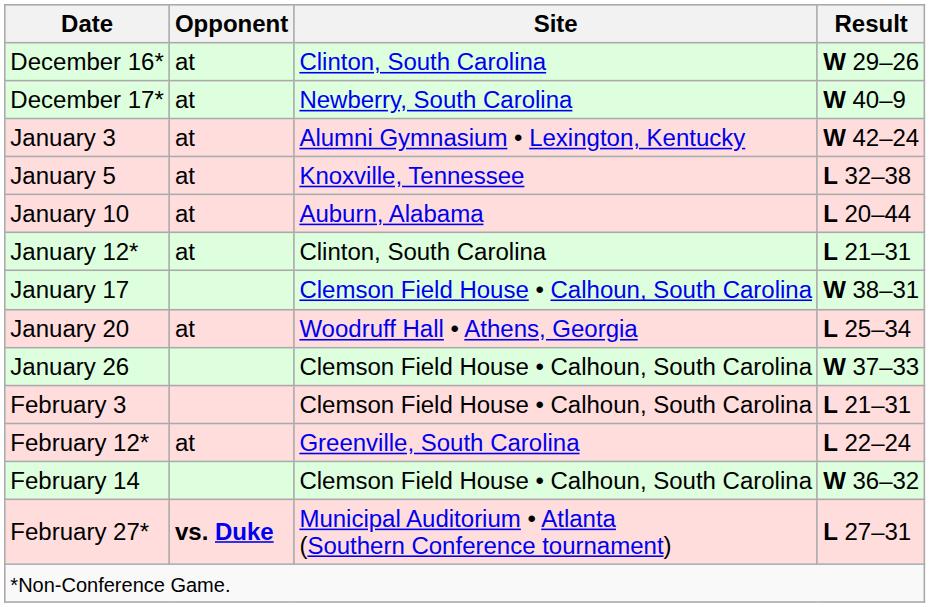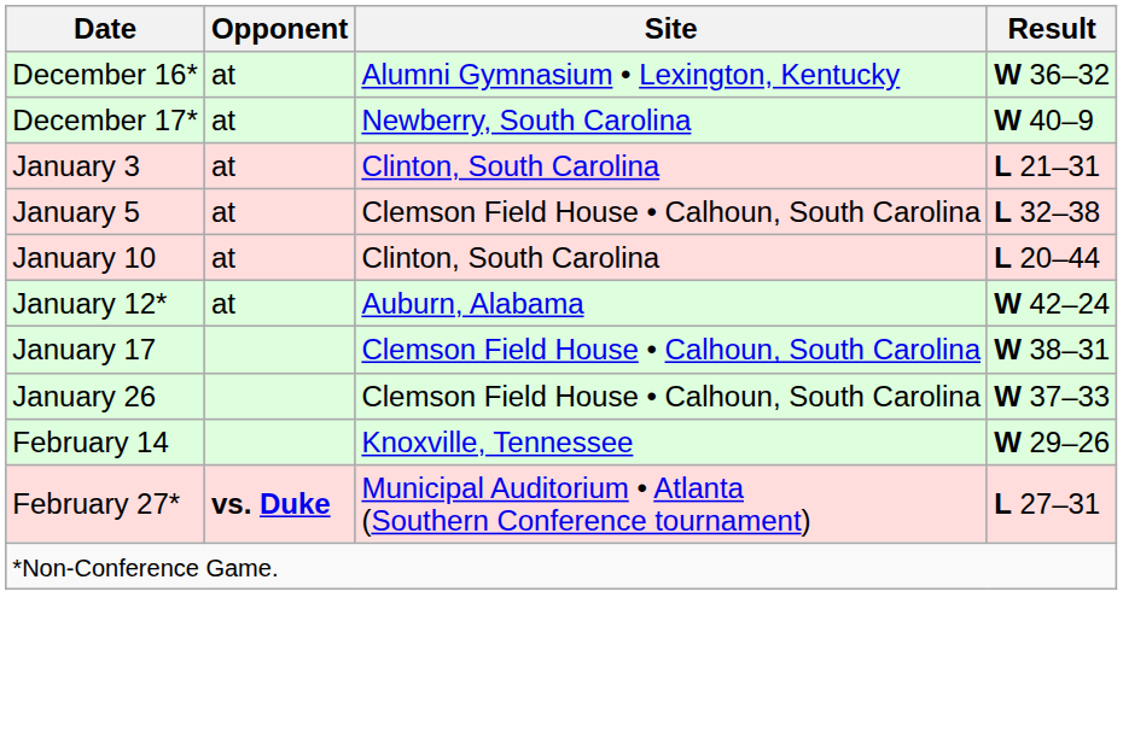December 16* | Site: Clinton, South Carolina -> Alumni Gymnasium • Lexington, Kentucky
December 16* | Result: W 29–26 -> W 36–32
January 3 | Site: Alumni Gymnasium • Lexington, Kentucky -> Clinton, South Carolina
January 3 | Result: W 42–24 -> L 21–31
January 5 | Site: Knoxville, Tennessee -> Clemson Field House • Calhoun, South Carolina
January 10 | Site: Auburn, Alabama -> Clinton, South Carolina
January 12* | Site: Clinton, South Carolina -> Auburn, Alabama
January 12* | Result: L 21–31 -> W 42–24
- row: January 20 | at | Woodruff Hall • Athens, Georgia | L 25–34
- row: February 3 | Clemson Field House • Calhoun, South Carolina | L 21–31
- row: February 12* | at | Greenville, South Carolina | L 22–24
February 14 | Site: Clemson Field House • Calhoun, South Carolina -> Knoxville, Tennessee
February 14 | Result: W 36–32 -> W 29–26
